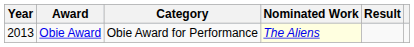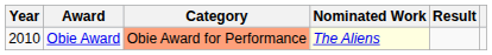Obie Award | Year: 2013 -> 2010
Obie Award | Category: no background -> lightsalmon background
